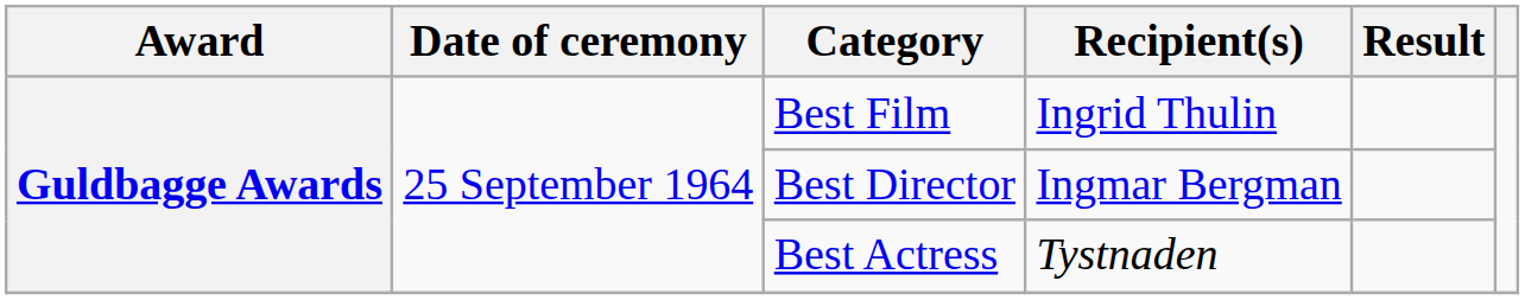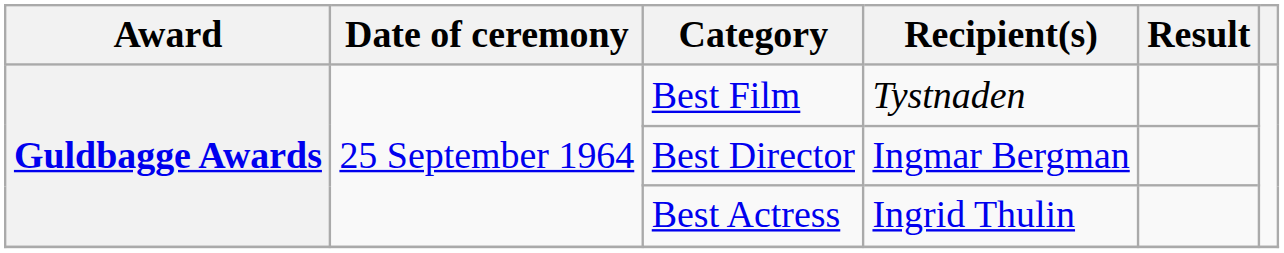Best Film | Recipient(s): Ingrid Thulin -> Tystnaden
Best Actress | Recipient(s): Tystnaden -> Ingrid Thulin
